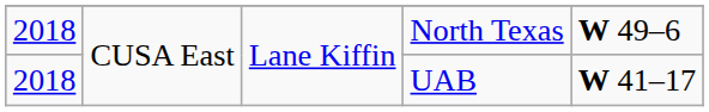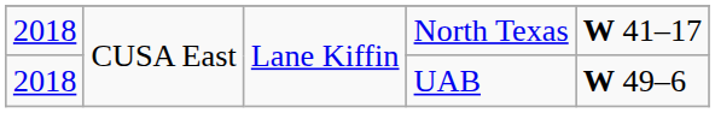North Texas | column 5: W 49–6 -> W 41–17
UAB | column 5: W 41–17 -> W 49–6
